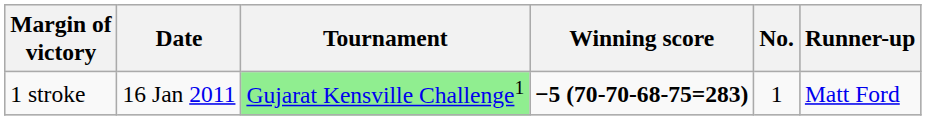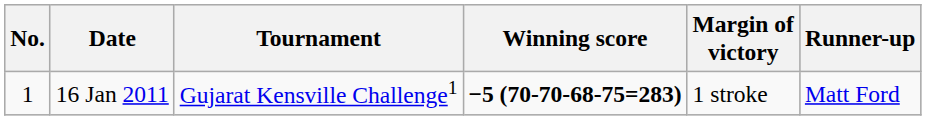columns swapped: No. <-> Margin of victory
16 Jan 2011 | Tournament: lightgreen background -> no background
